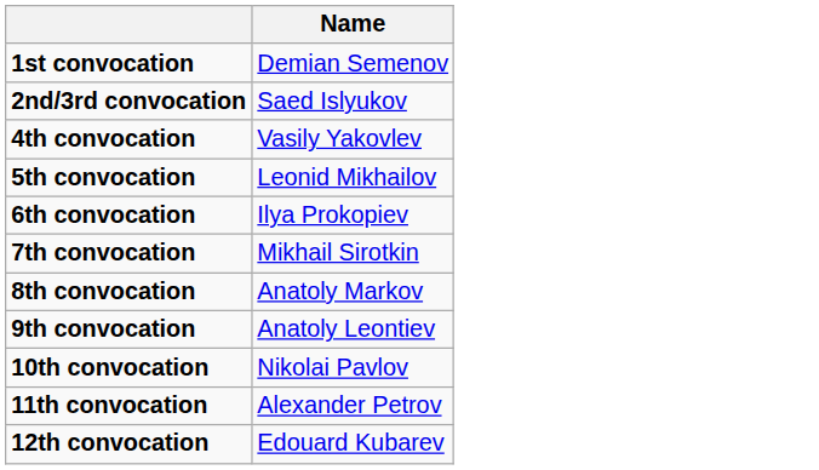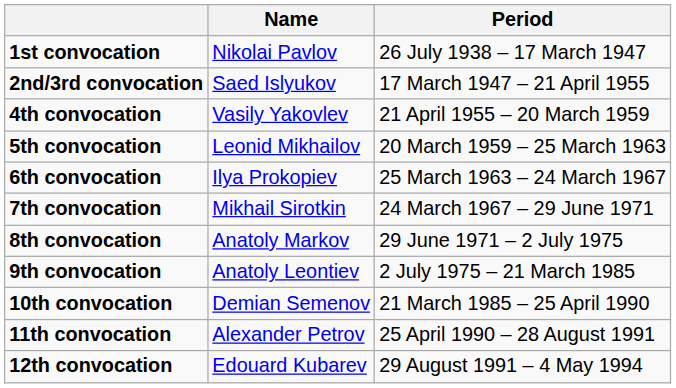+ column: Period | 26 July 1938 – 17 March 1947 | 17 March 1947 – 21 April 1955 | 21 April 1955 – 20 March 1959 | 20 March 1959 – 25 March 1963 | 25 March 1963 – 24 March 1967 | 24 March 1967 – 29 June 1971 | 29 June 1971 – 2 July 1975 | 2 July 1975 – 21 March 1985 | 21 March 1985 – 25 April 1990 | 25 April 1990 – 28 August 1991 | 29 August 1991 – 4 May 1994
1st convocation | Name: Demian Semenov -> Nikolai Pavlov
10th convocation | Name: Nikolai Pavlov -> Demian Semenov
